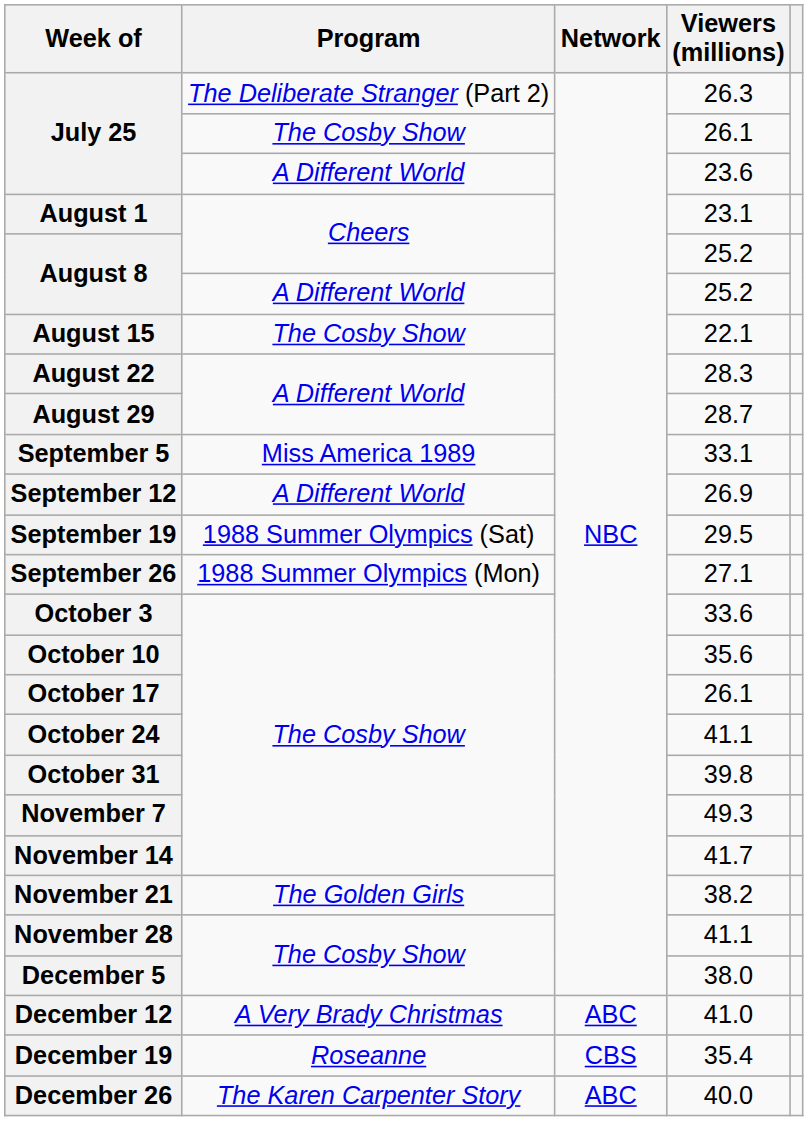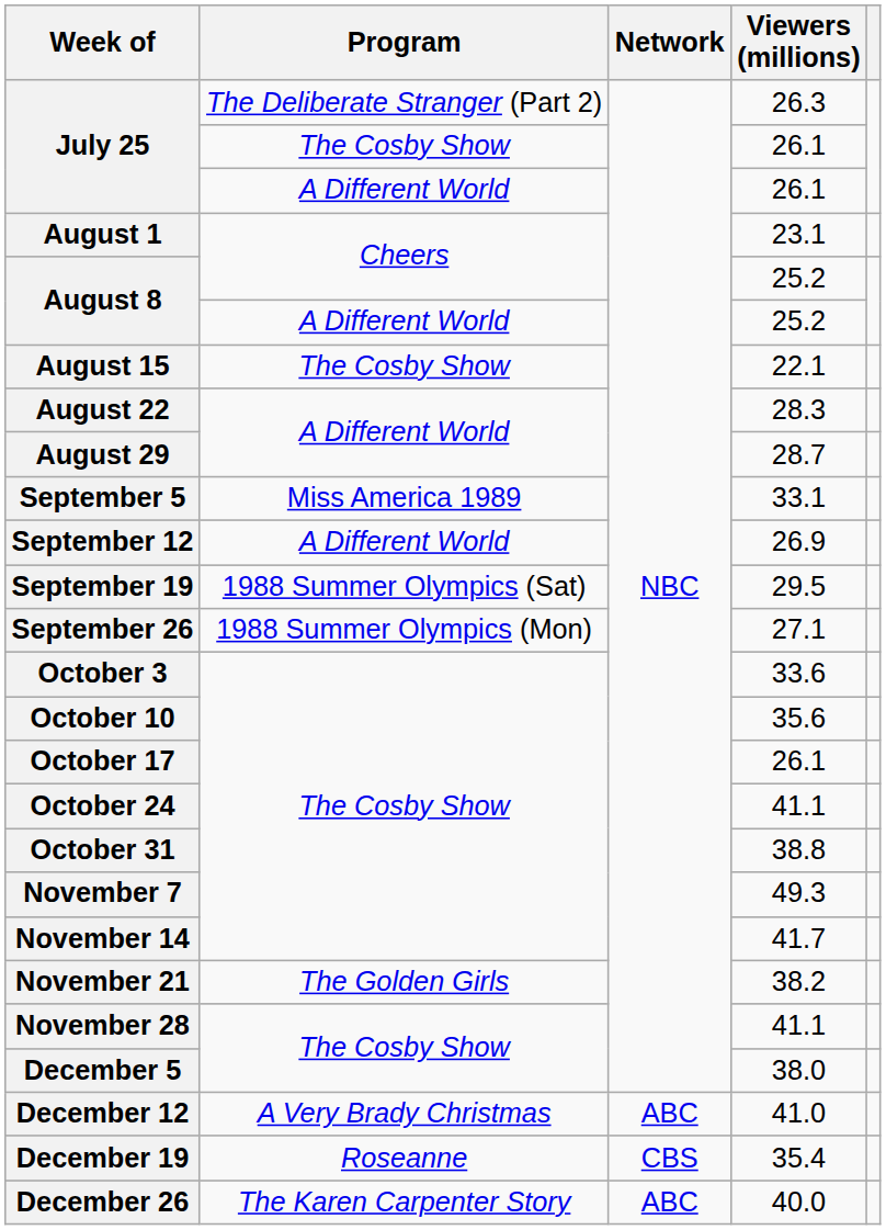July 25 / A Different World | Viewers (millions): 23.6 -> 26.1
October 31 | Viewers (millions): 39.8 -> 38.8
